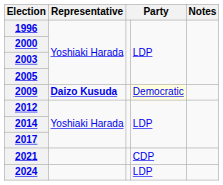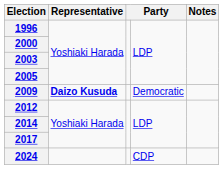2009 | column 4: lightyellow background -> no background
- row: 2021 | CDP
2024 | column 4: LDP -> CDP
